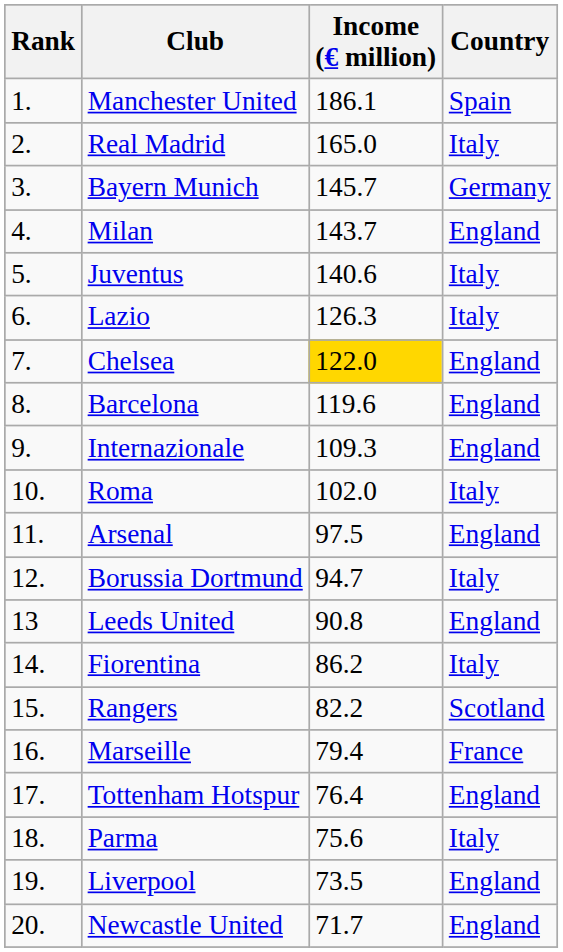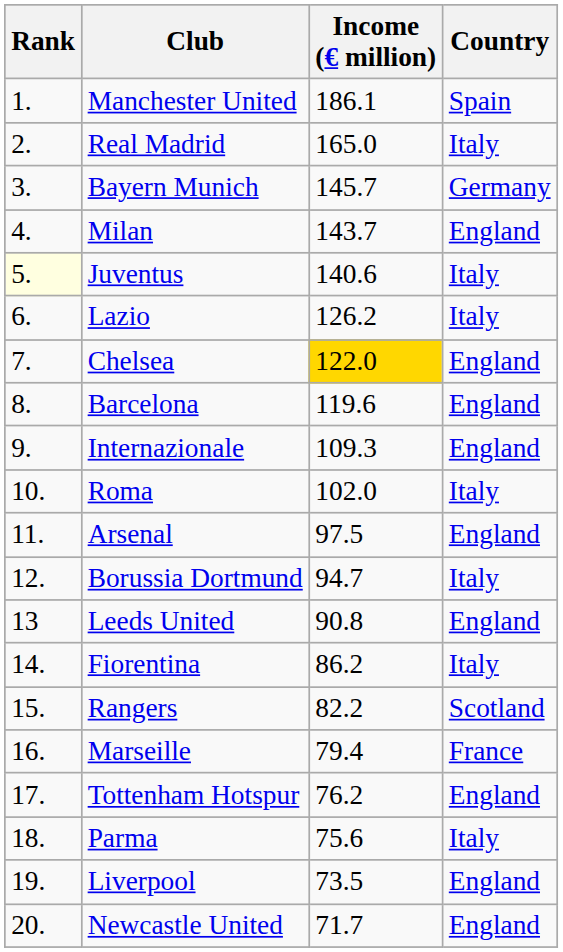Juventus | Rank: no background -> lightyellow background
Lazio | Income (€ million): 126.3 -> 126.2
Tottenham Hotspur | Income (€ million): 76.4 -> 76.2
